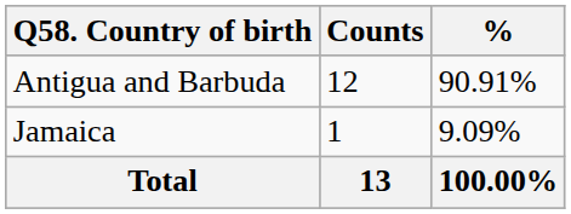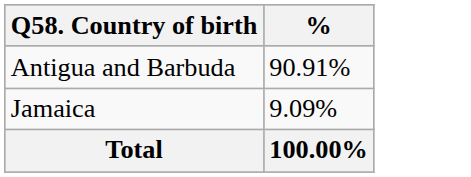- column: Counts | 12 | 1 | 13
